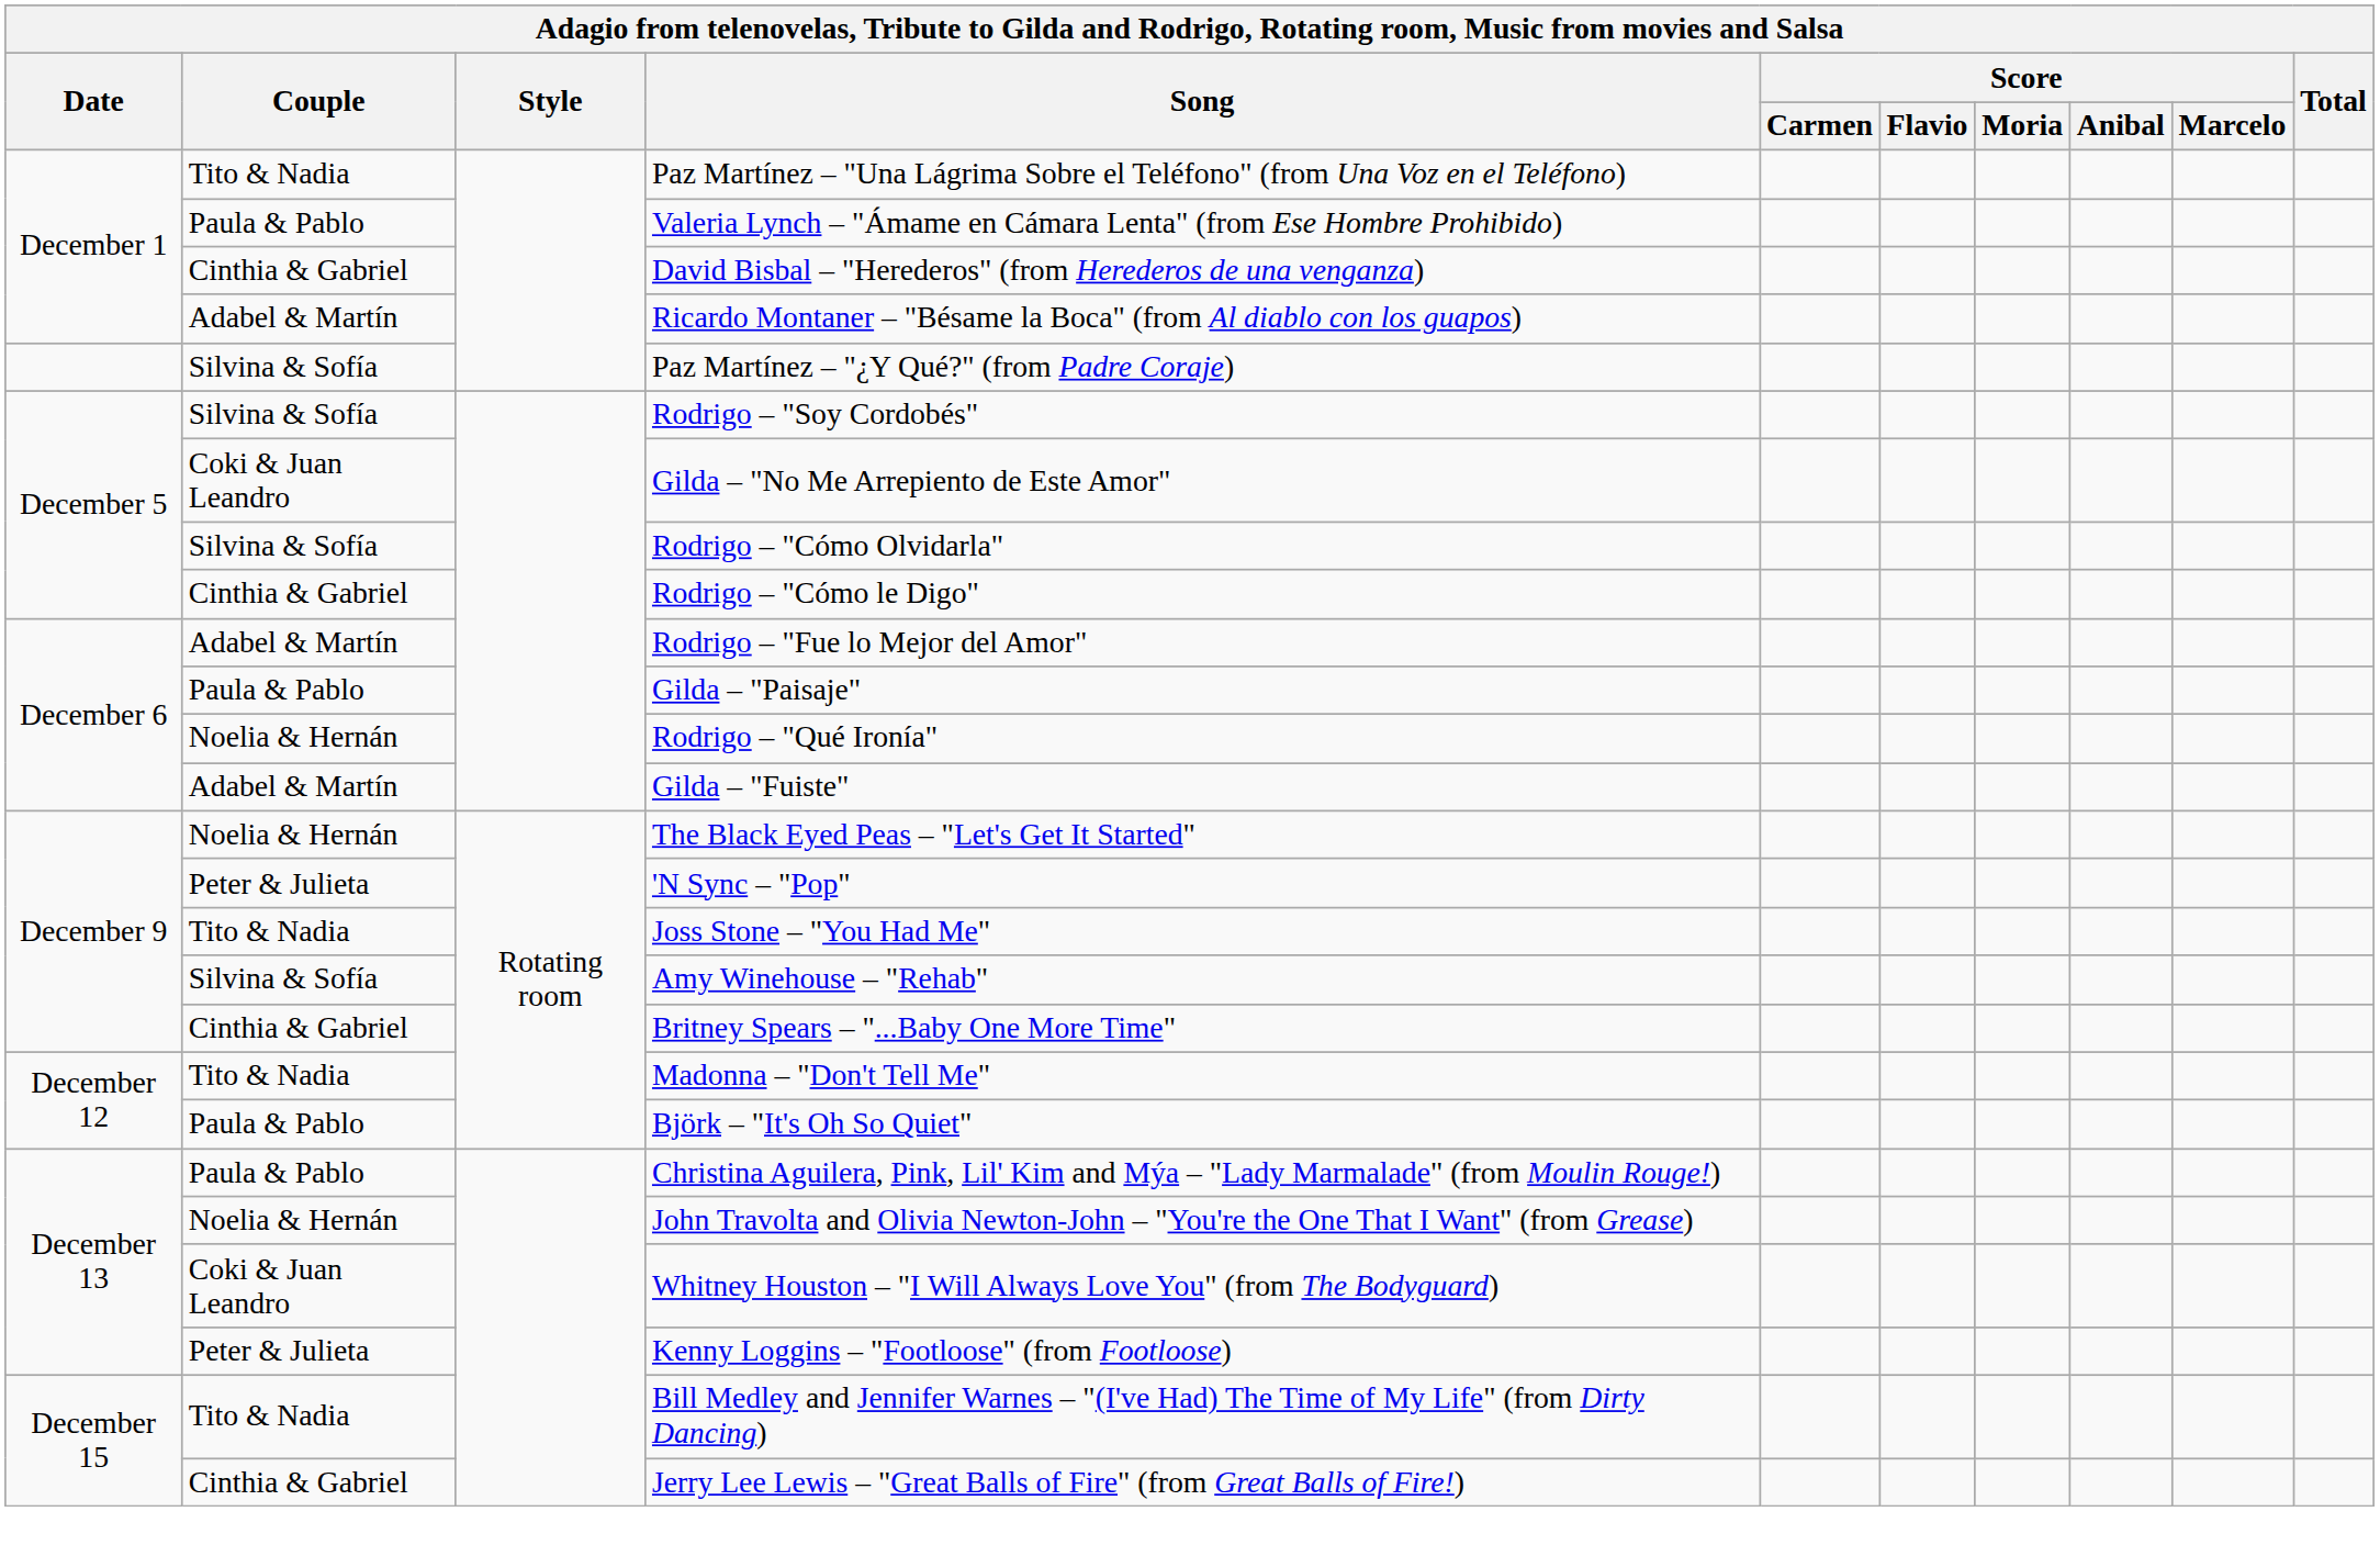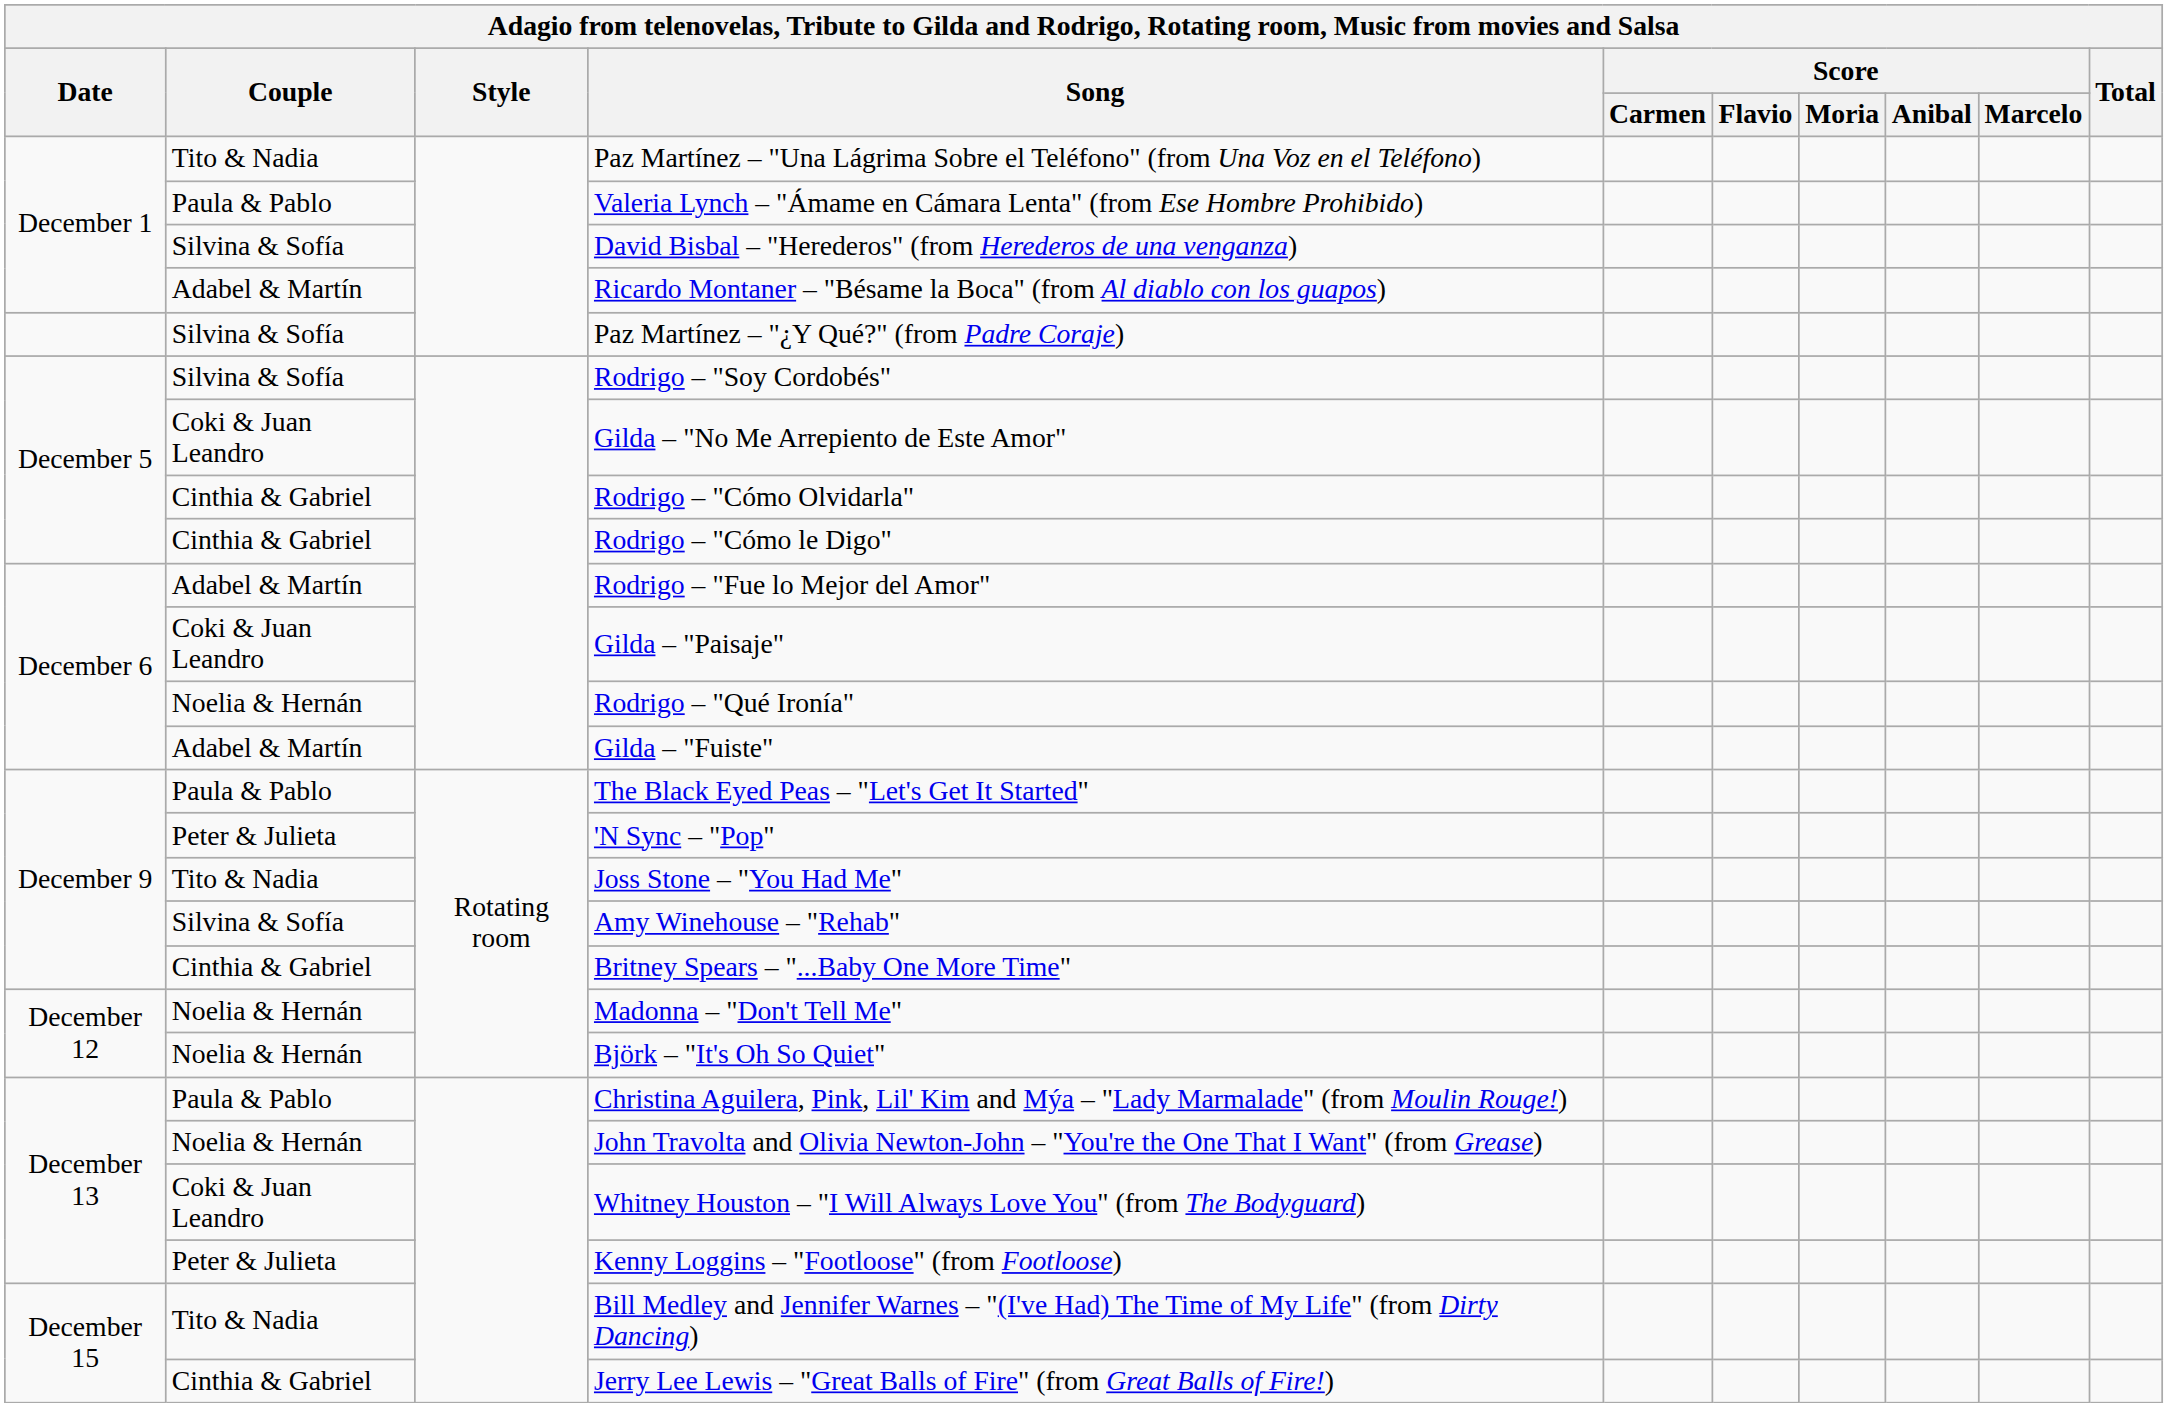David Bisbal – "Herederos" (from Herederos de una venganza) | Couple: Cinthia & Gabriel -> Silvina & Sofía
Rodrigo – "Cómo Olvidarla" | Couple: Silvina & Sofía -> Cinthia & Gabriel
Gilda – "Paisaje" | Couple: Paula & Pablo -> Coki & Juan Leandro
The Black Eyed Peas – "Let's Get It Started" | Couple: Noelia & Hernán -> Paula & Pablo
Madonna – "Don't Tell Me" | Couple: Tito & Nadia -> Noelia & Hernán
Björk – "It's Oh So Quiet" | Couple: Paula & Pablo -> Noelia & Hernán
